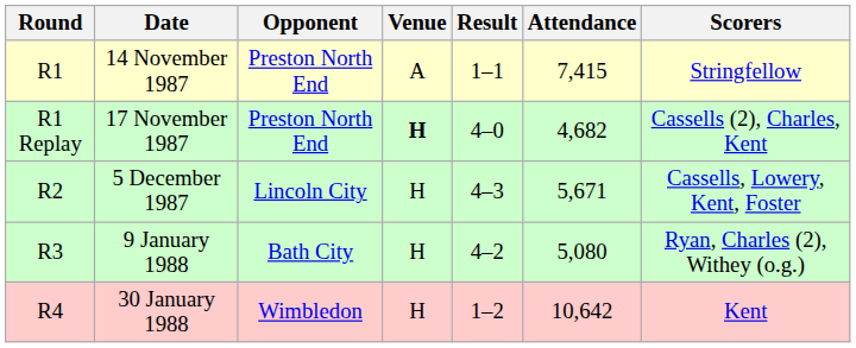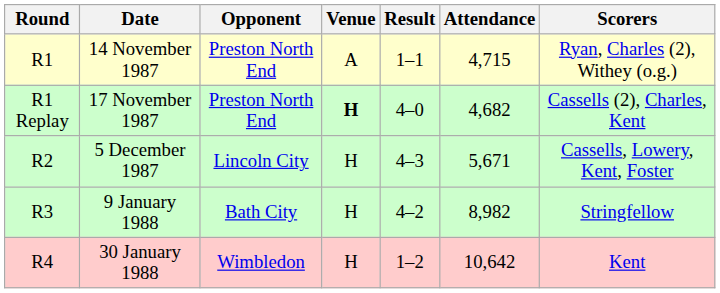14 November 1987 | Attendance: 7,415 -> 4,715
14 November 1987 | Scorers: Stringfellow -> Ryan, Charles (2), Withey (o.g.)
9 January 1988 | Attendance: 5,080 -> 8,982
9 January 1988 | Scorers: Ryan, Charles (2), Withey (o.g.) -> Stringfellow
